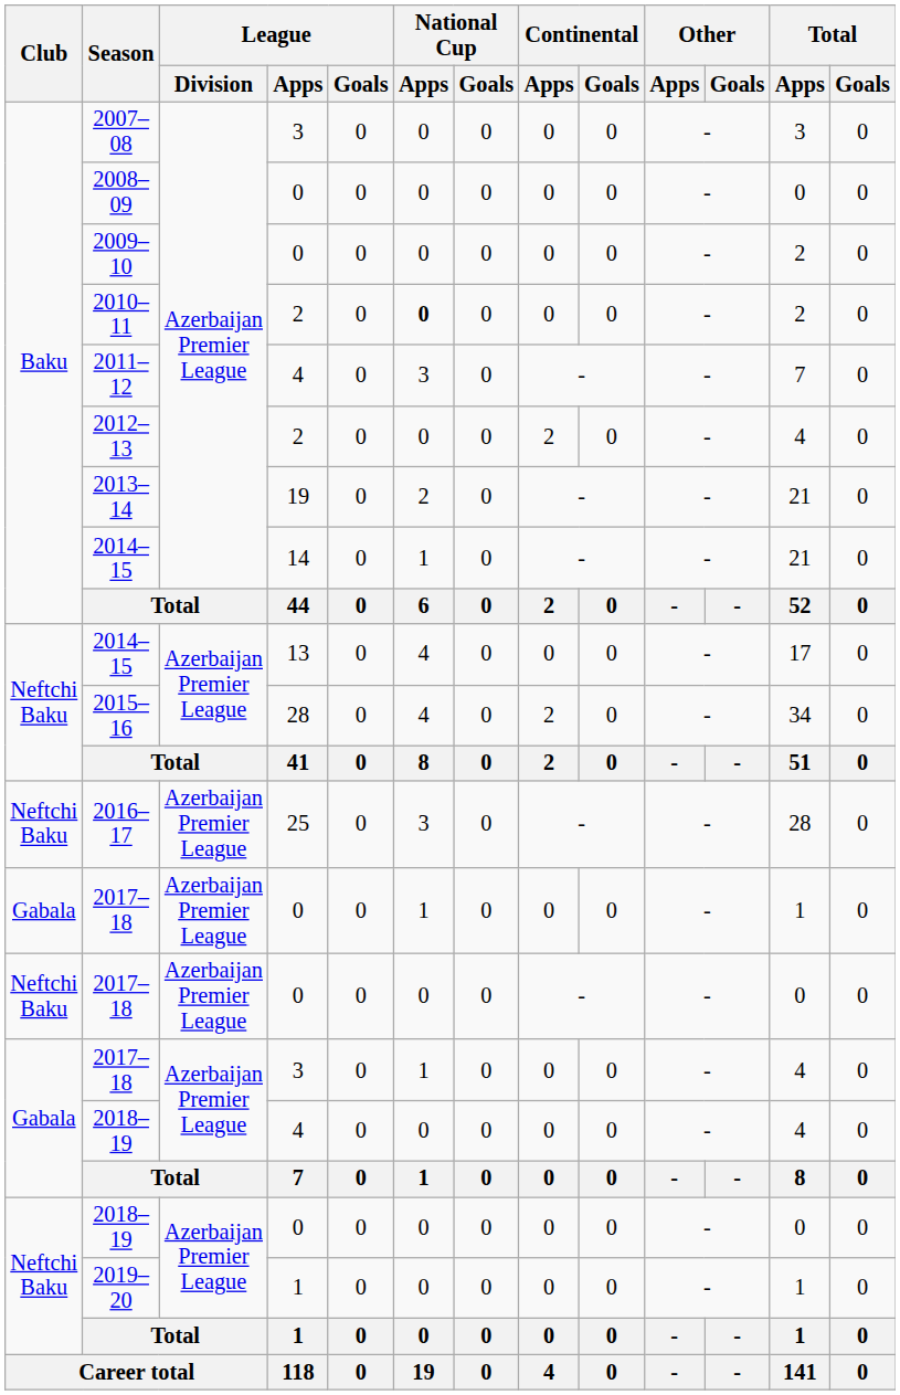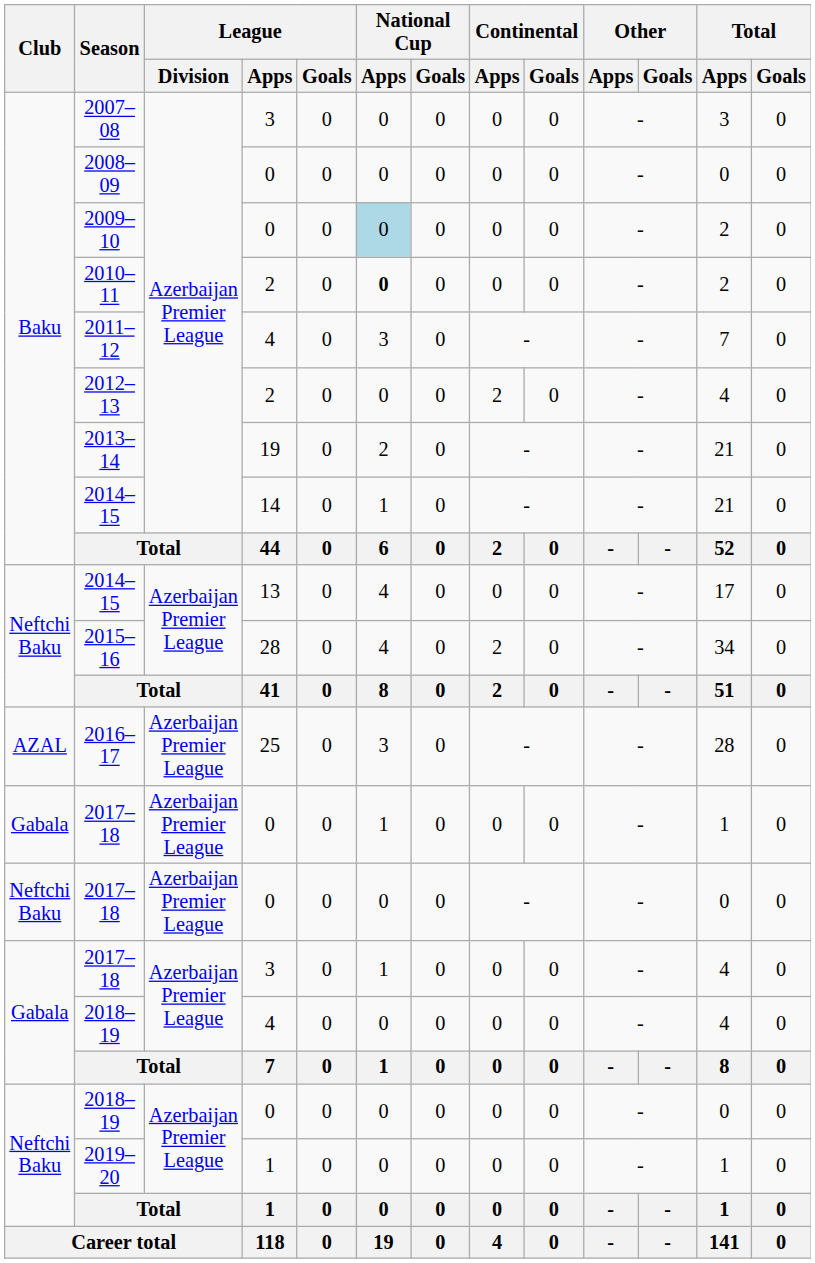2009–10 | National Cup / Apps: no background -> lightblue background
2016–17 | Club: Neftchi Baku -> AZAL
